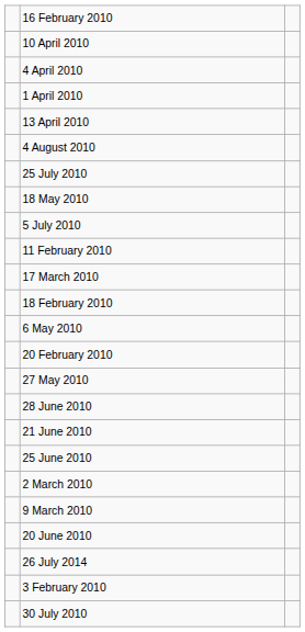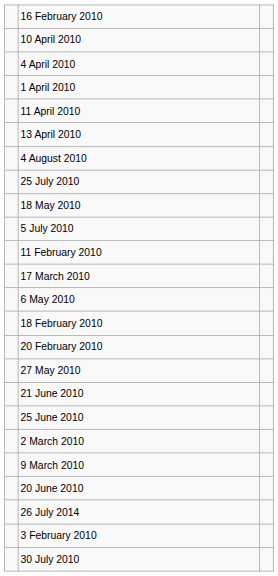+ row: 11 April 2010
rows swapped: 18 February 2010 <-> 6 May 2010
- row: 28 June 2010
